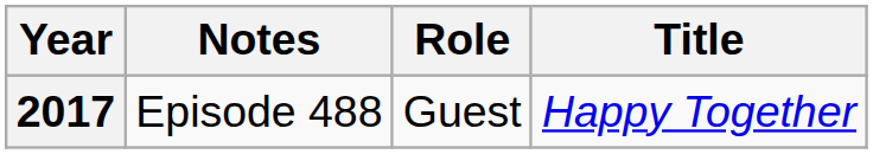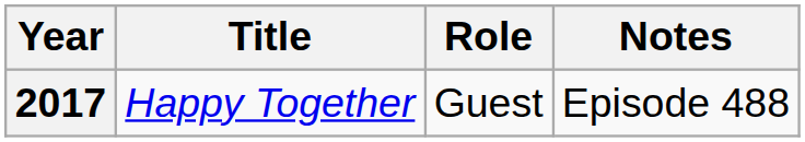columns swapped: Title <-> Notes
